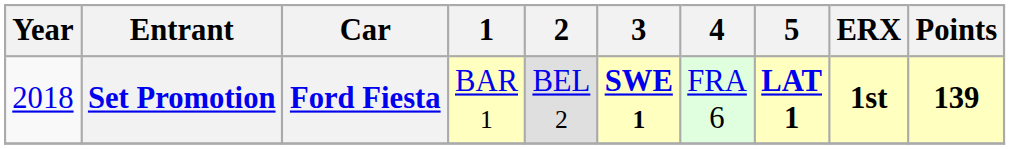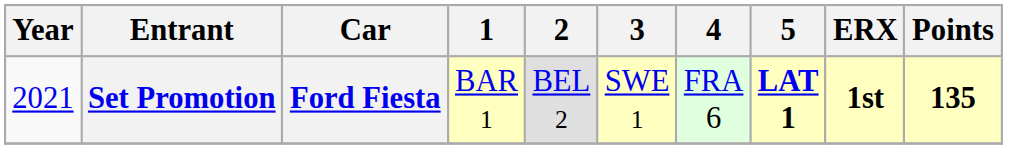Set Promotion | Year: 2018 -> 2021
Set Promotion | 3: bold -> normal
Set Promotion | Points: 139 -> 135
